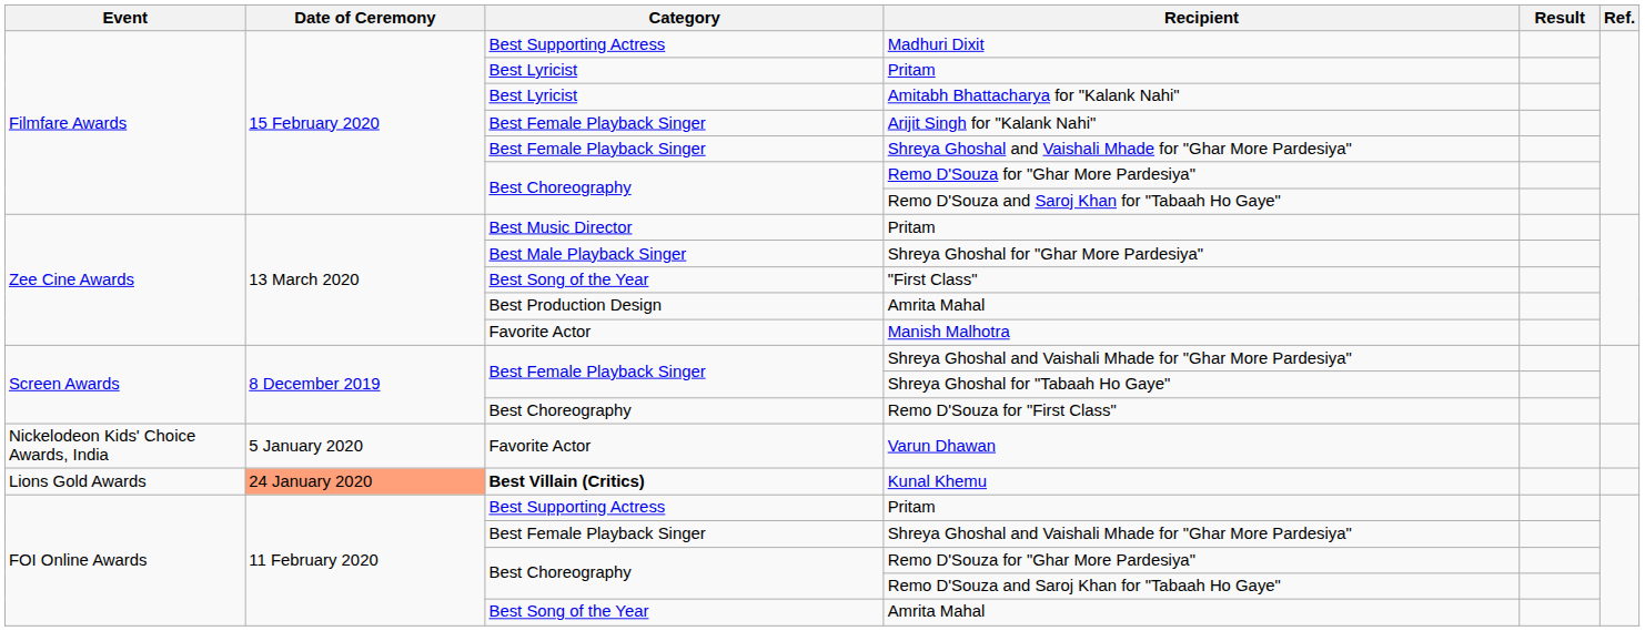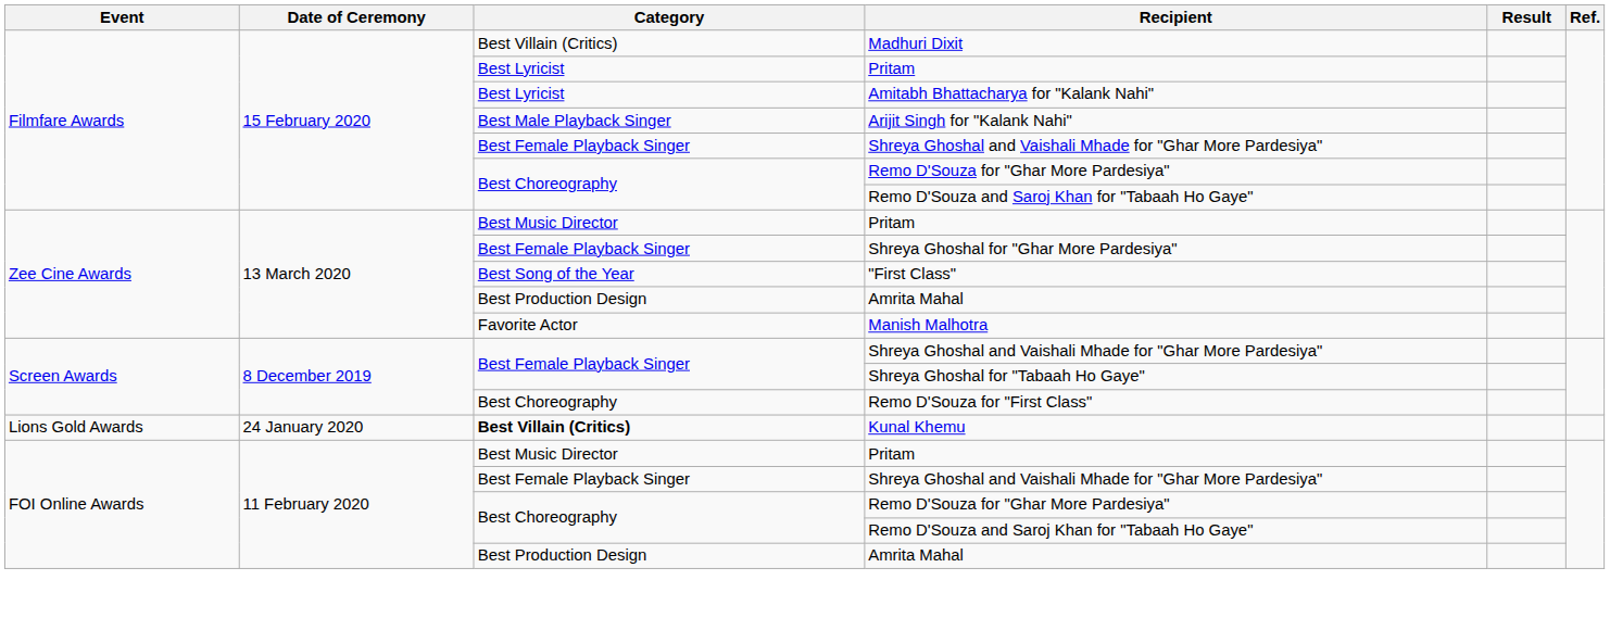Madhuri Dixit | Category: Best Supporting Actress -> Best Villain (Critics)
Arijit Singh for "Kalank Nahi" | Category: Best Female Playback Singer -> Best Male Playback Singer
Shreya Ghoshal for "Ghar More Pardesiya" | Category: Best Male Playback Singer -> Best Female Playback Singer
- row: Nickelodeon Kids' Choice Awards, India | 5 January 2020 | Favorite Actor | Varun Dhawan
Kunal Khemu | Date of Ceremony: lightsalmon background -> no background
FOI Online Awards / Pritam | Category: Best Supporting Actress -> Best Music Director
FOI Online Awards / Amrita Mahal | Category: Best Song of the Year -> Best Production Design
